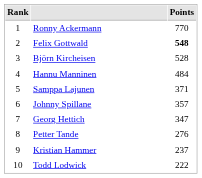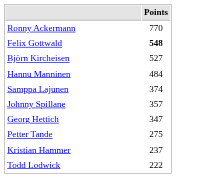- column: Rank | 1 | 2 | 3 | 4 | 5 | 6 | 7 | 8 | 9 | 10
Björn Kircheisen | Points: 528 -> 527
Samppa Lajunen | Points: 371 -> 374
Petter Tande | Points: 276 -> 275
